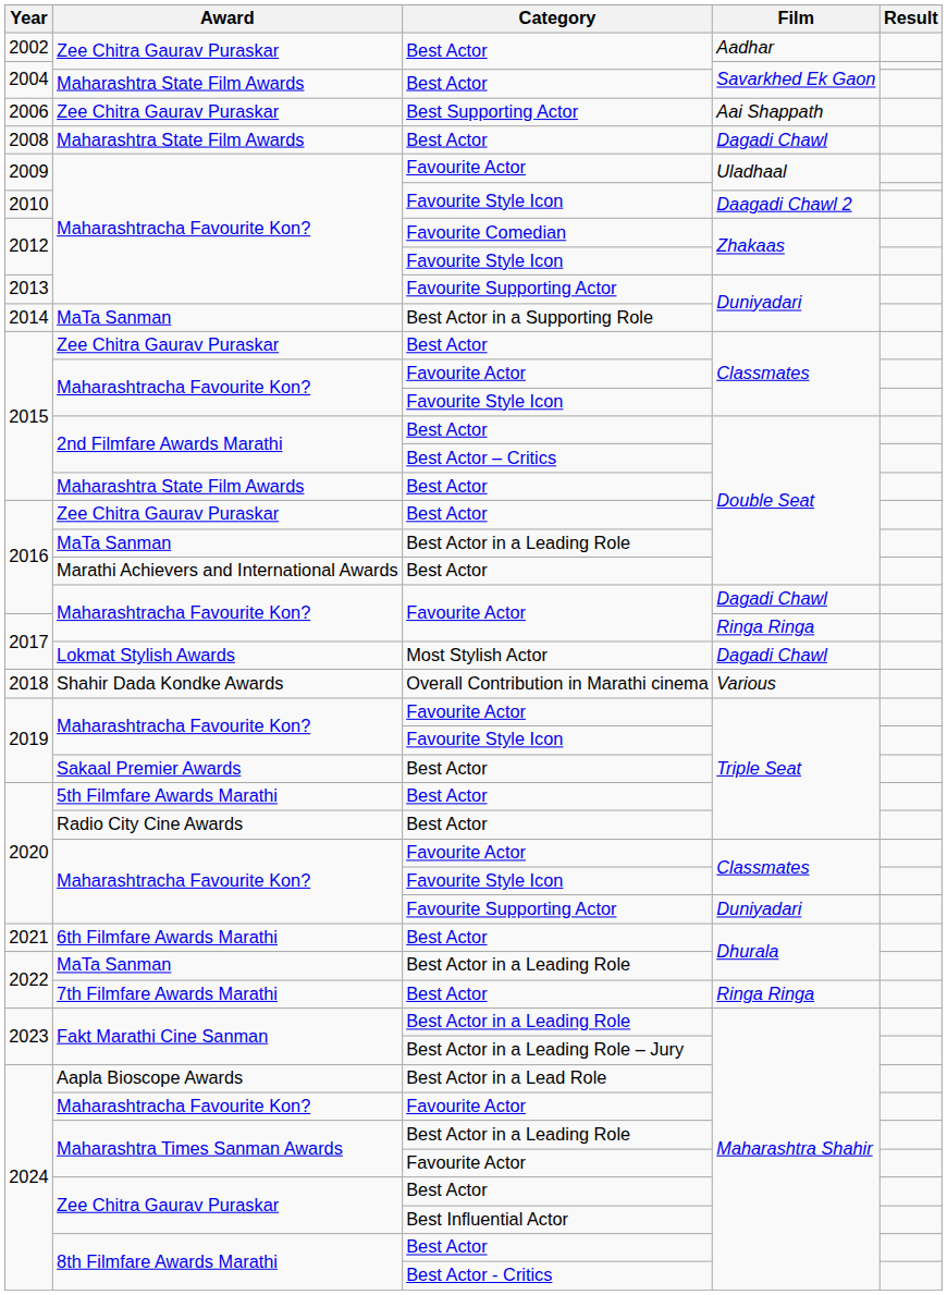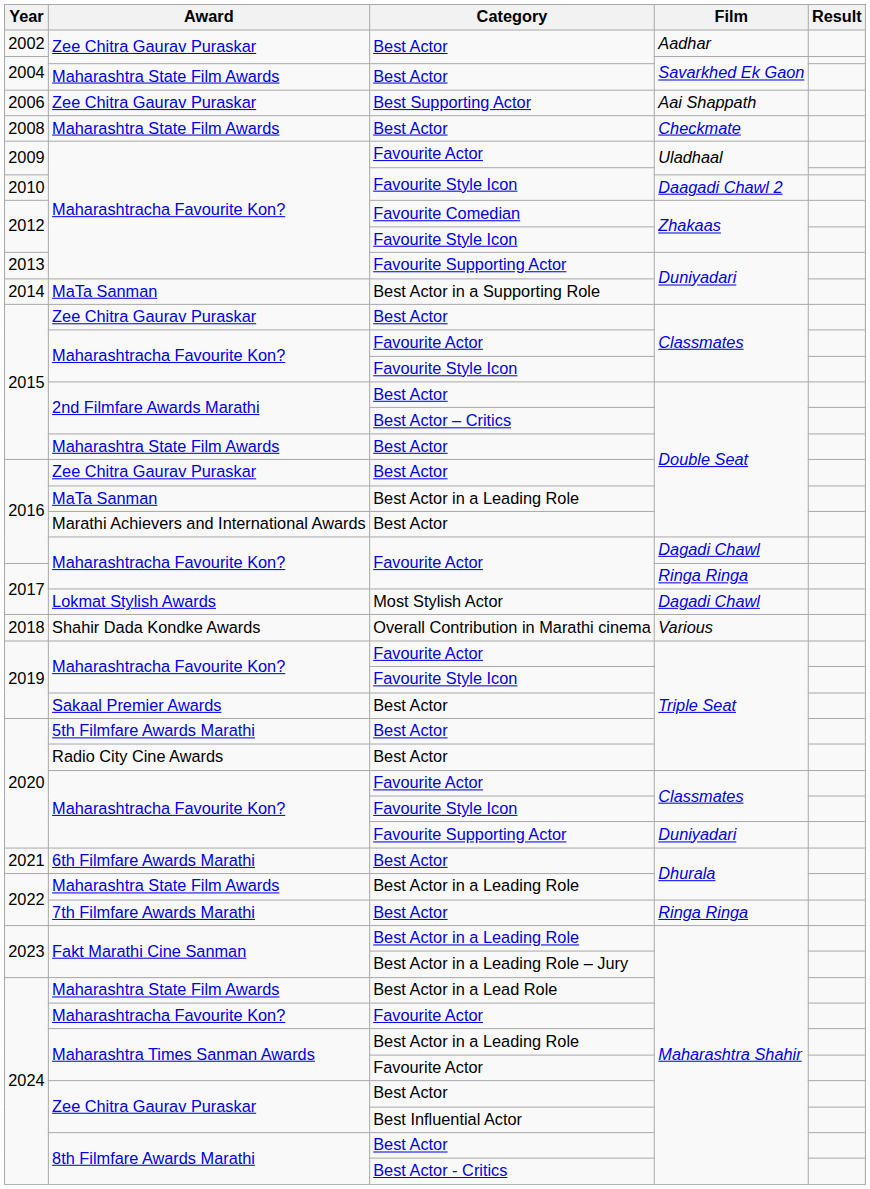2008 | Film: Dagadi Chawl -> Checkmate
2022 / Best Actor in a Leading Role | Award: MaTa Sanman -> Maharashtra State Film Awards
2024 / Best Actor in a Lead Role | Award: Aapla Bioscope Awards -> Maharashtra State Film Awards
